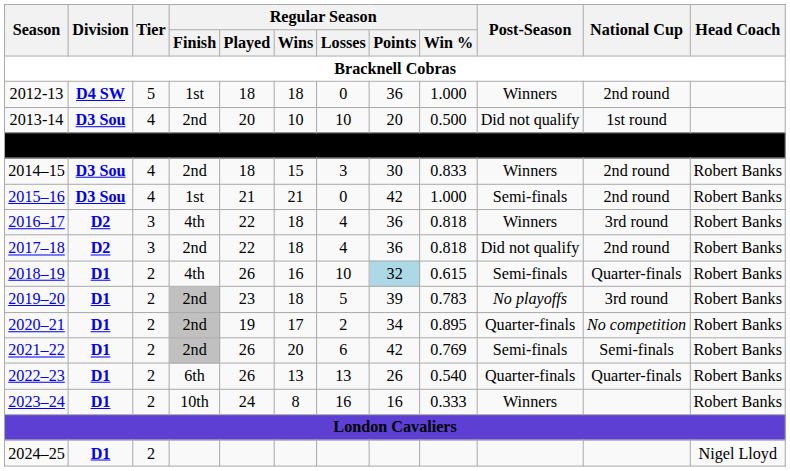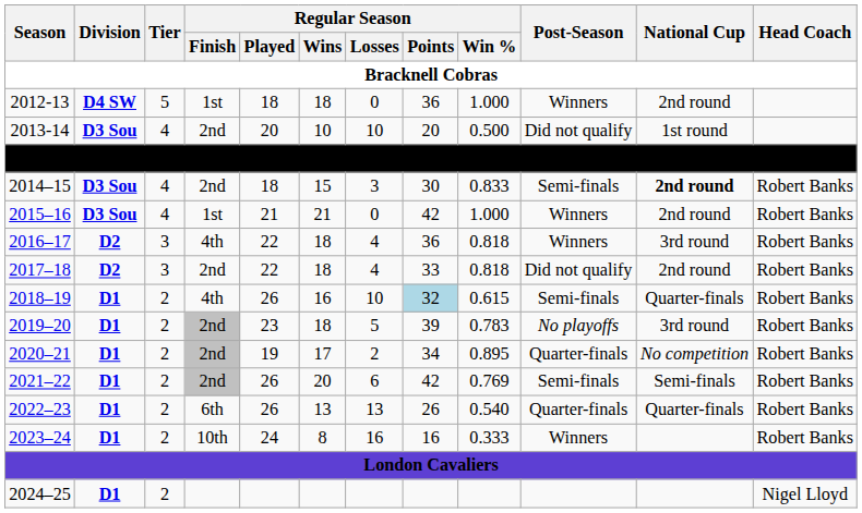2014–15 | Post-Season: Winners -> Semi-finals
2014–15 | National Cup: normal -> bold
2015–16 | Post-Season: Semi-finals -> Winners
2017–18 | Regular Season / Points: 36 -> 33
